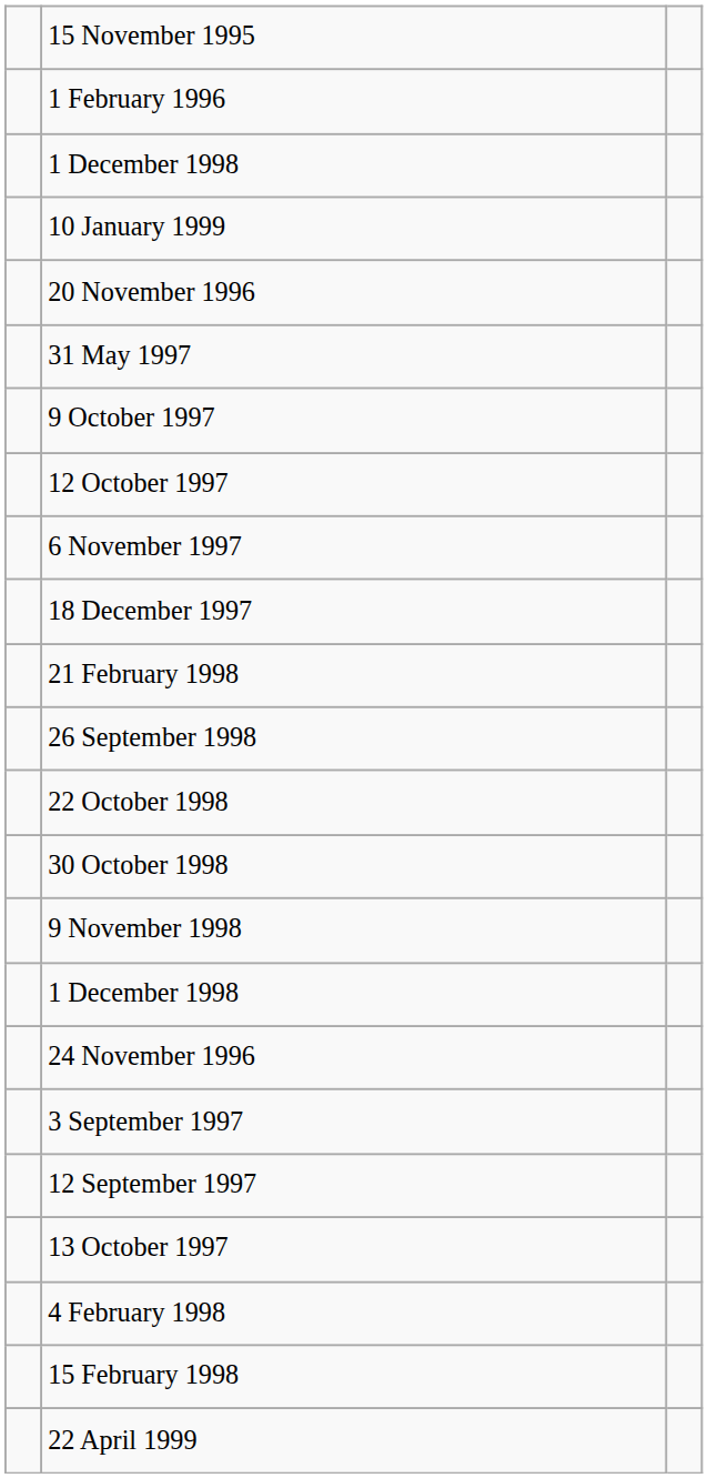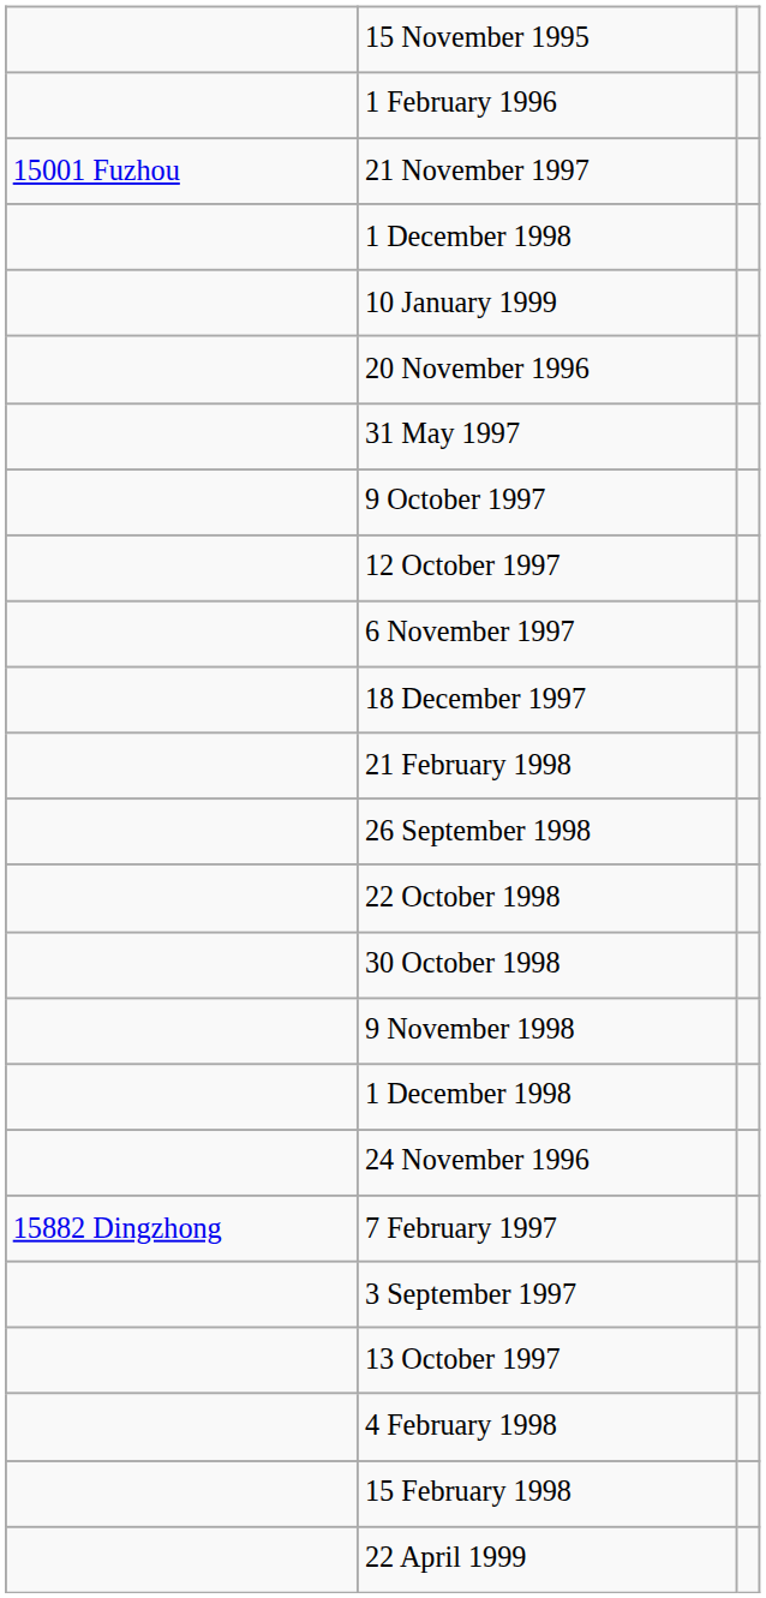+ row: 15001 Fuzhou | 21 November 1997
+ row: 15882 Dingzhong | 7 February 1997
- row: 12 September 1997
